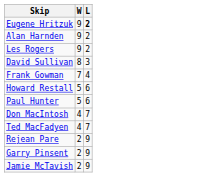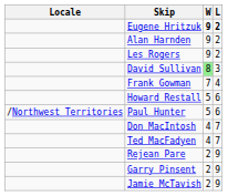+ column: Locale | /Northwest Territories
Eugene Hritzuk | W: normal -> bold
David Sullivan | W: no background -> lightgreen background
